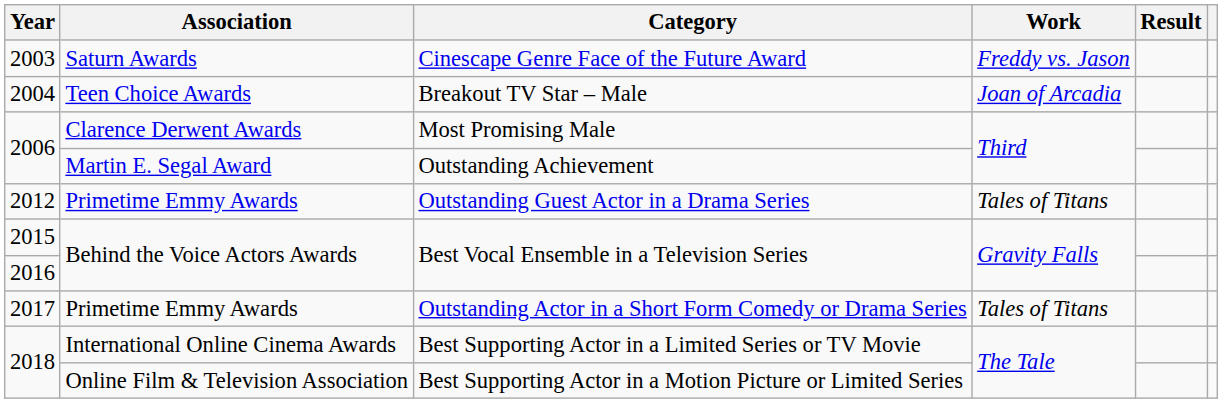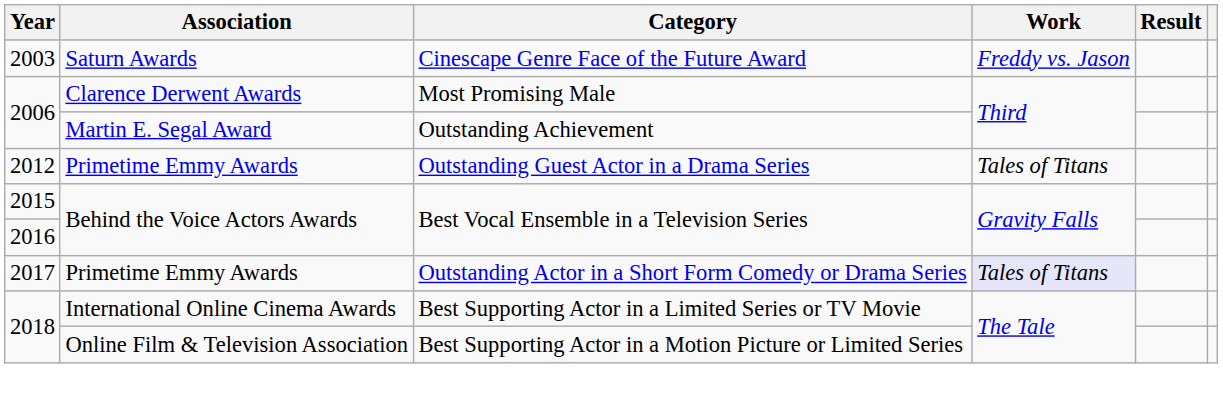- row: 2004 | Teen Choice Awards | Breakout TV Star – Male | Joan of Arcadia
Outstanding Actor in a Short Form Comedy or Drama Series | Work: no background -> lavender background
